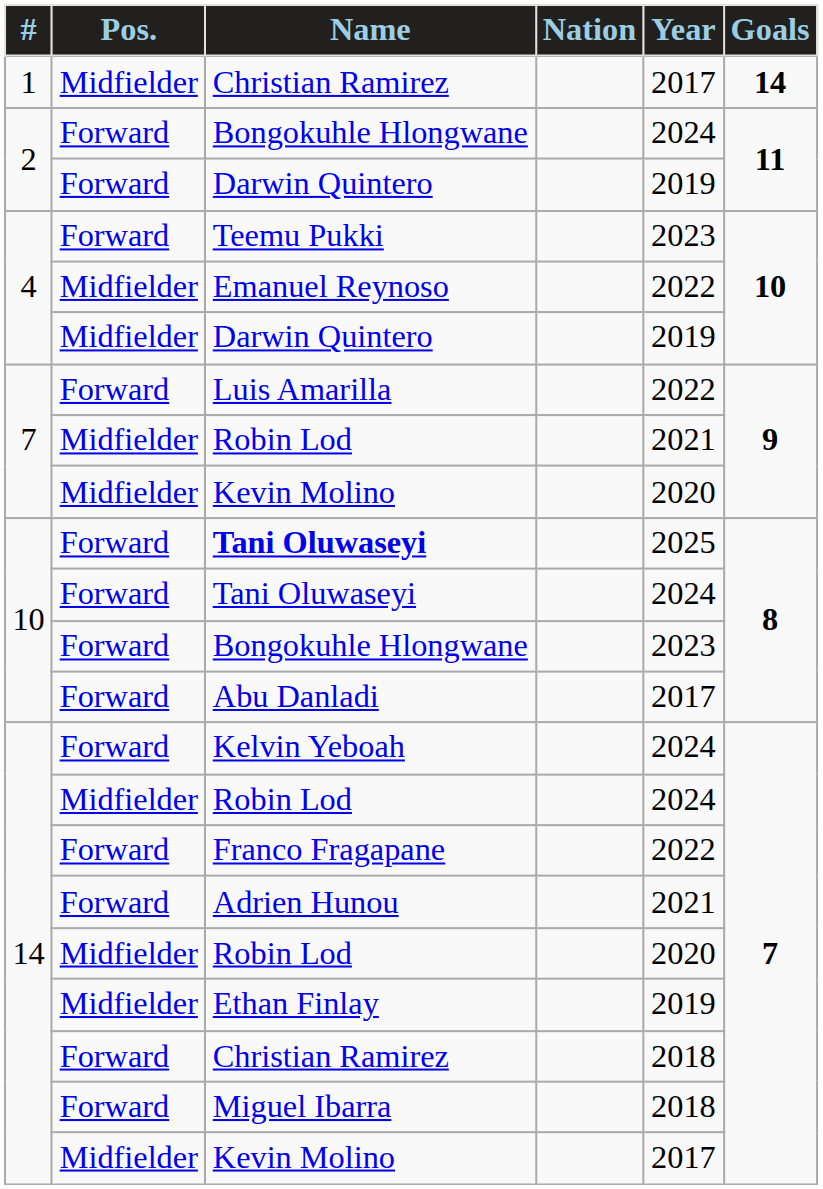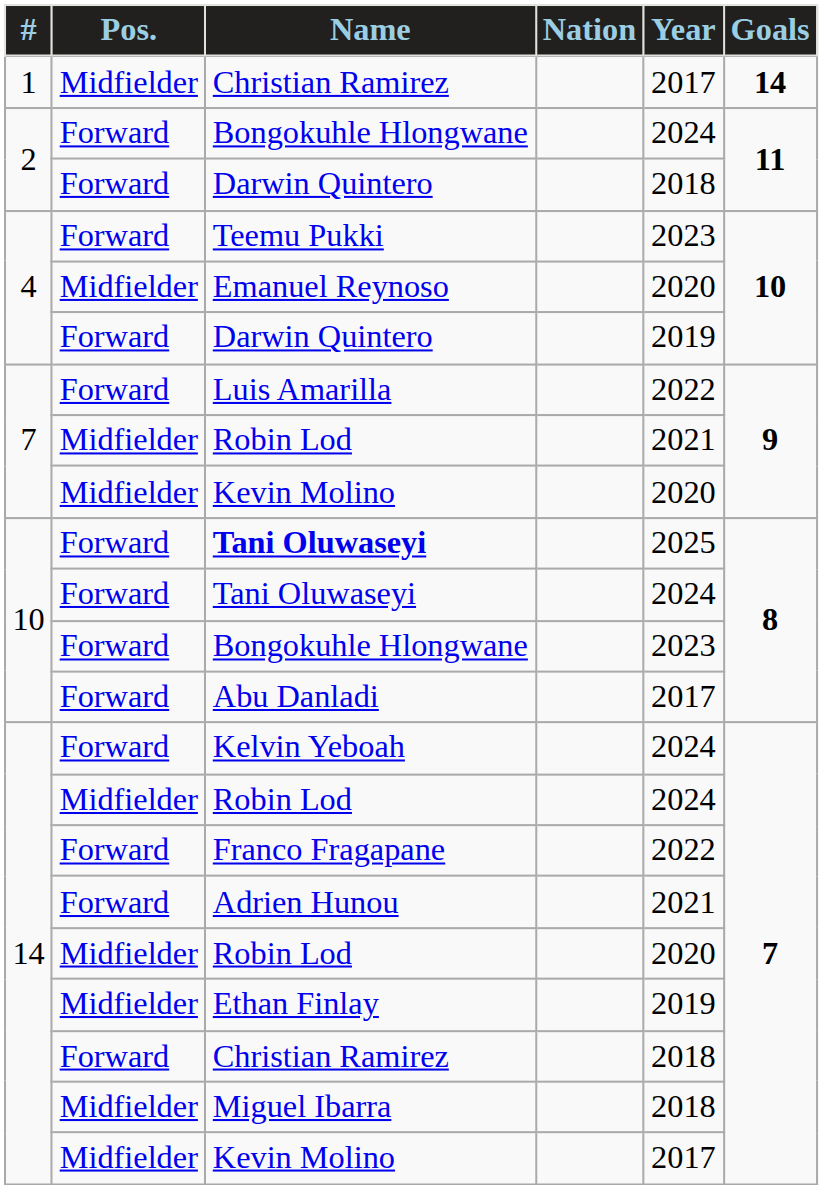2 / Darwin Quintero | Year: 2019 -> 2018
Emanuel Reynoso | Year: 2022 -> 2020
4 / Darwin Quintero | Pos.: Midfielder -> Forward
Miguel Ibarra | Pos.: Forward -> Midfielder
